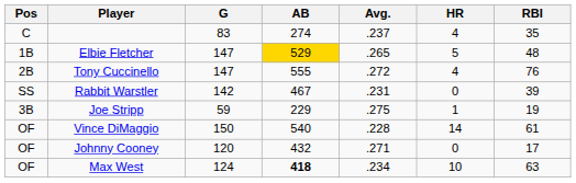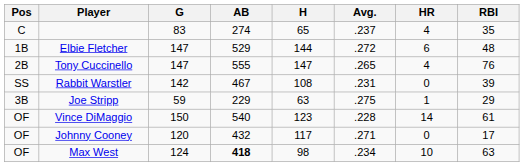+ column: H | 65 | 144 | 147 | 108 | 63 | 123 | 117 | 98
Elbie Fletcher | AB: gold background -> no background
Elbie Fletcher | Avg.: .265 -> .272
Elbie Fletcher | HR: 5 -> 6
Tony Cuccinello | Avg.: .272 -> .265
Joe Stripp | RBI: 19 -> 29
